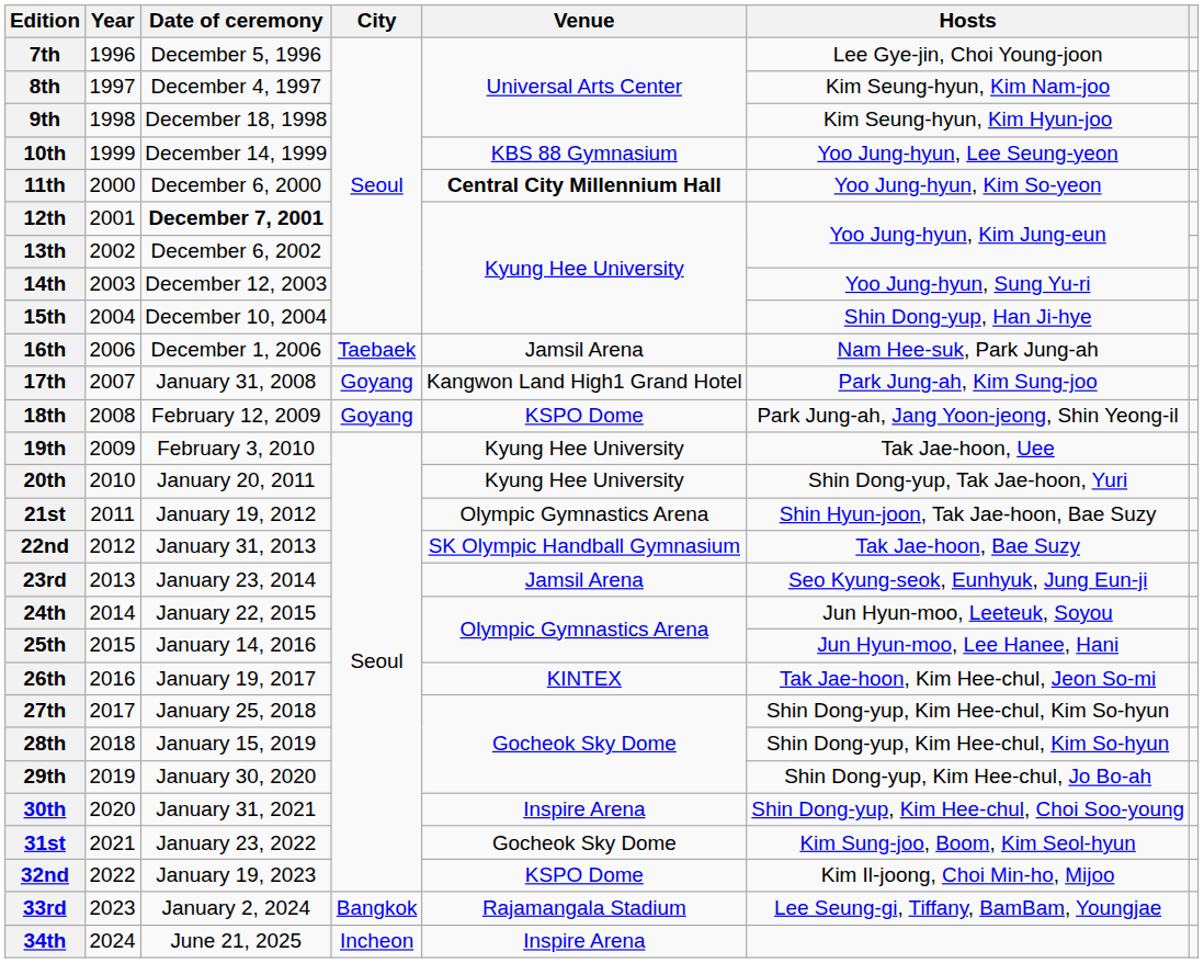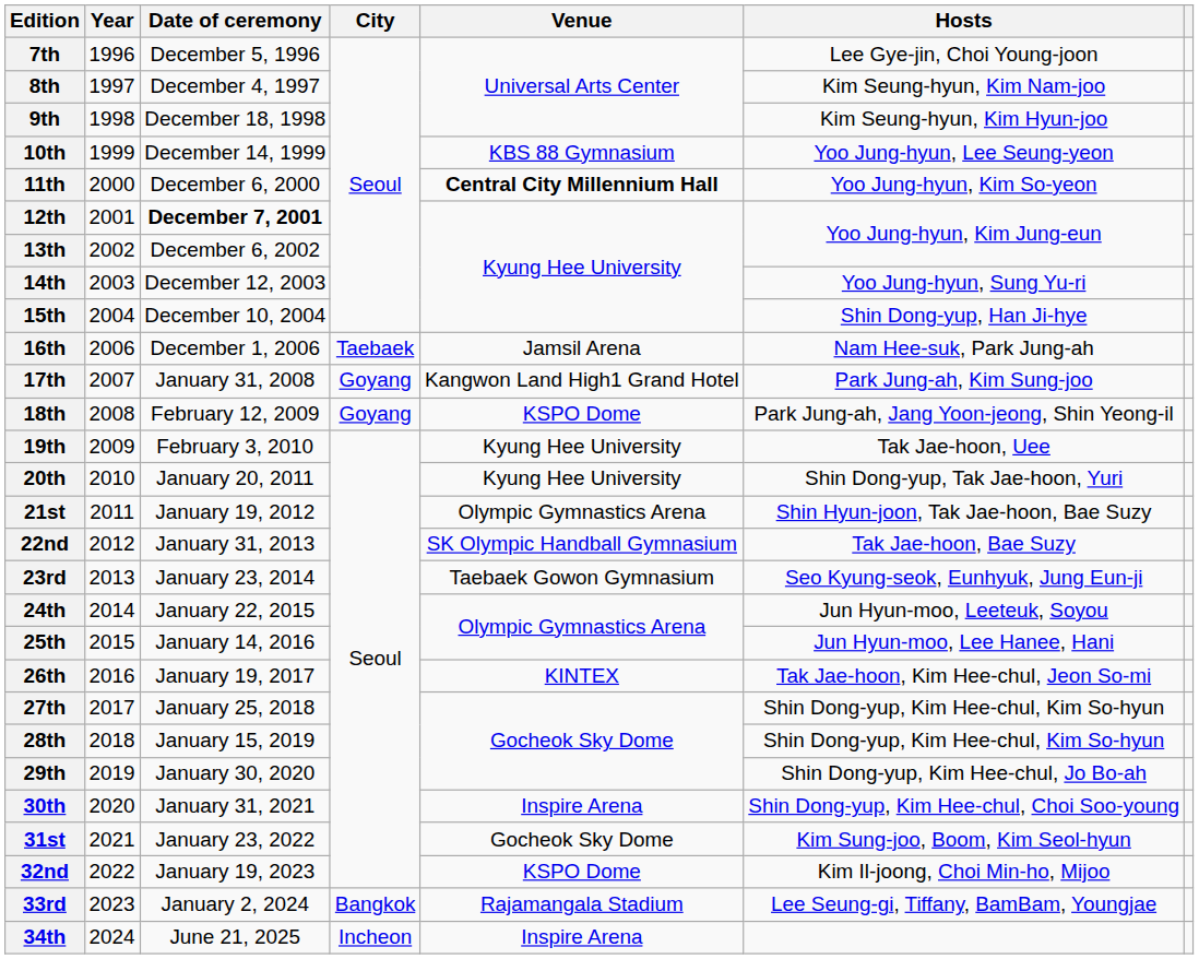23rd | Venue: Jamsil Arena -> Taebaek Gowon Gymnasium
